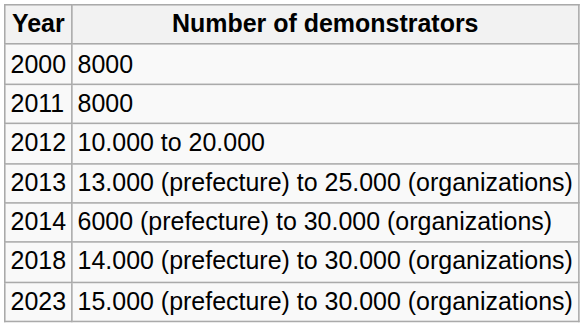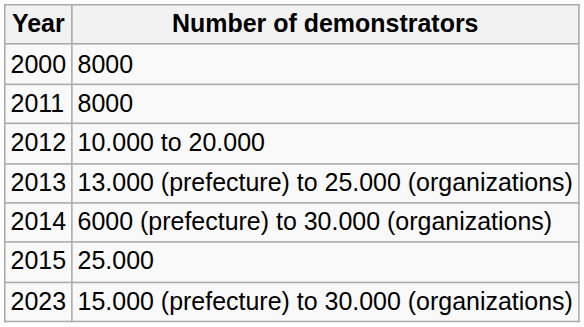+ row: 2015 | 25.000
- row: 2018 | 14.000 (prefecture) to 30.000 (organizations)
